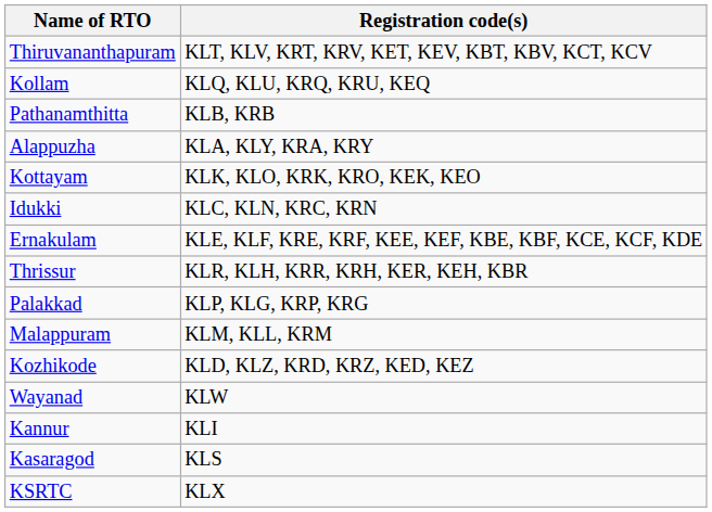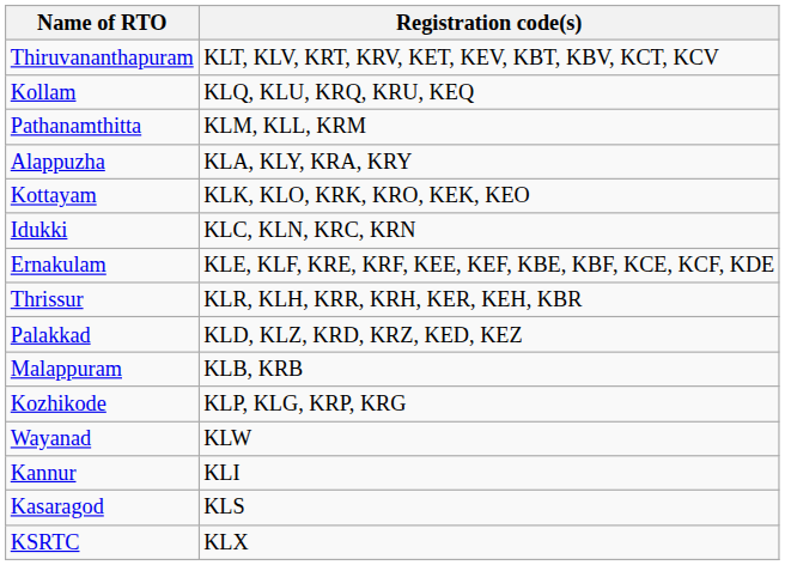Pathanamthitta | Registration code(s): KLB, KRB -> KLM, KLL, KRM
Palakkad | Registration code(s): KLP, KLG, KRP, KRG -> KLD, KLZ, KRD, KRZ, KED, KEZ
Malappuram | Registration code(s): KLM, KLL, KRM -> KLB, KRB
Kozhikode | Registration code(s): KLD, KLZ, KRD, KRZ, KED, KEZ -> KLP, KLG, KRP, KRG
